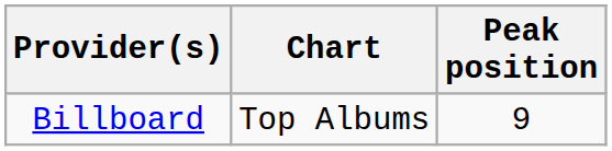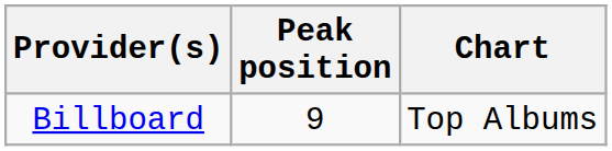columns swapped: Chart <-> Peak position
